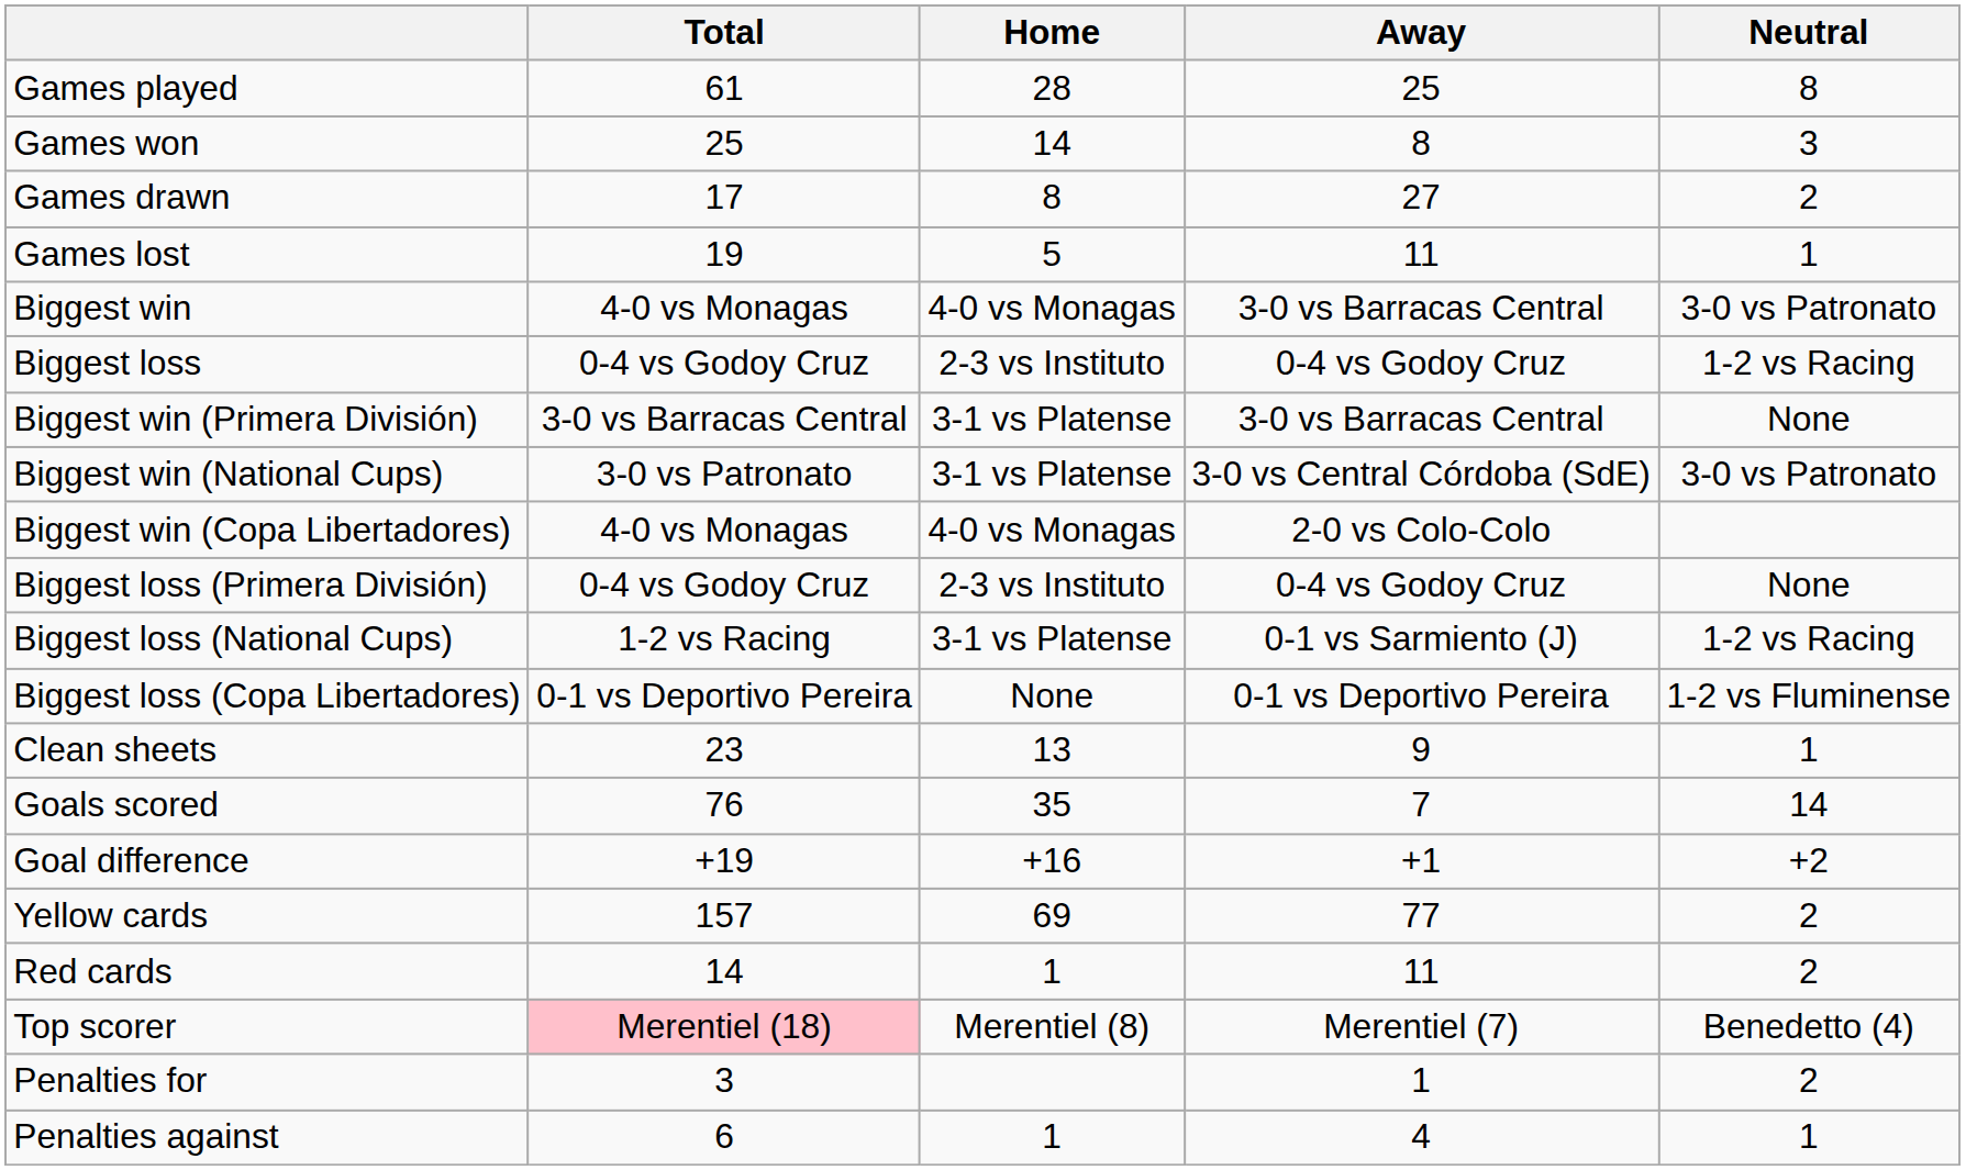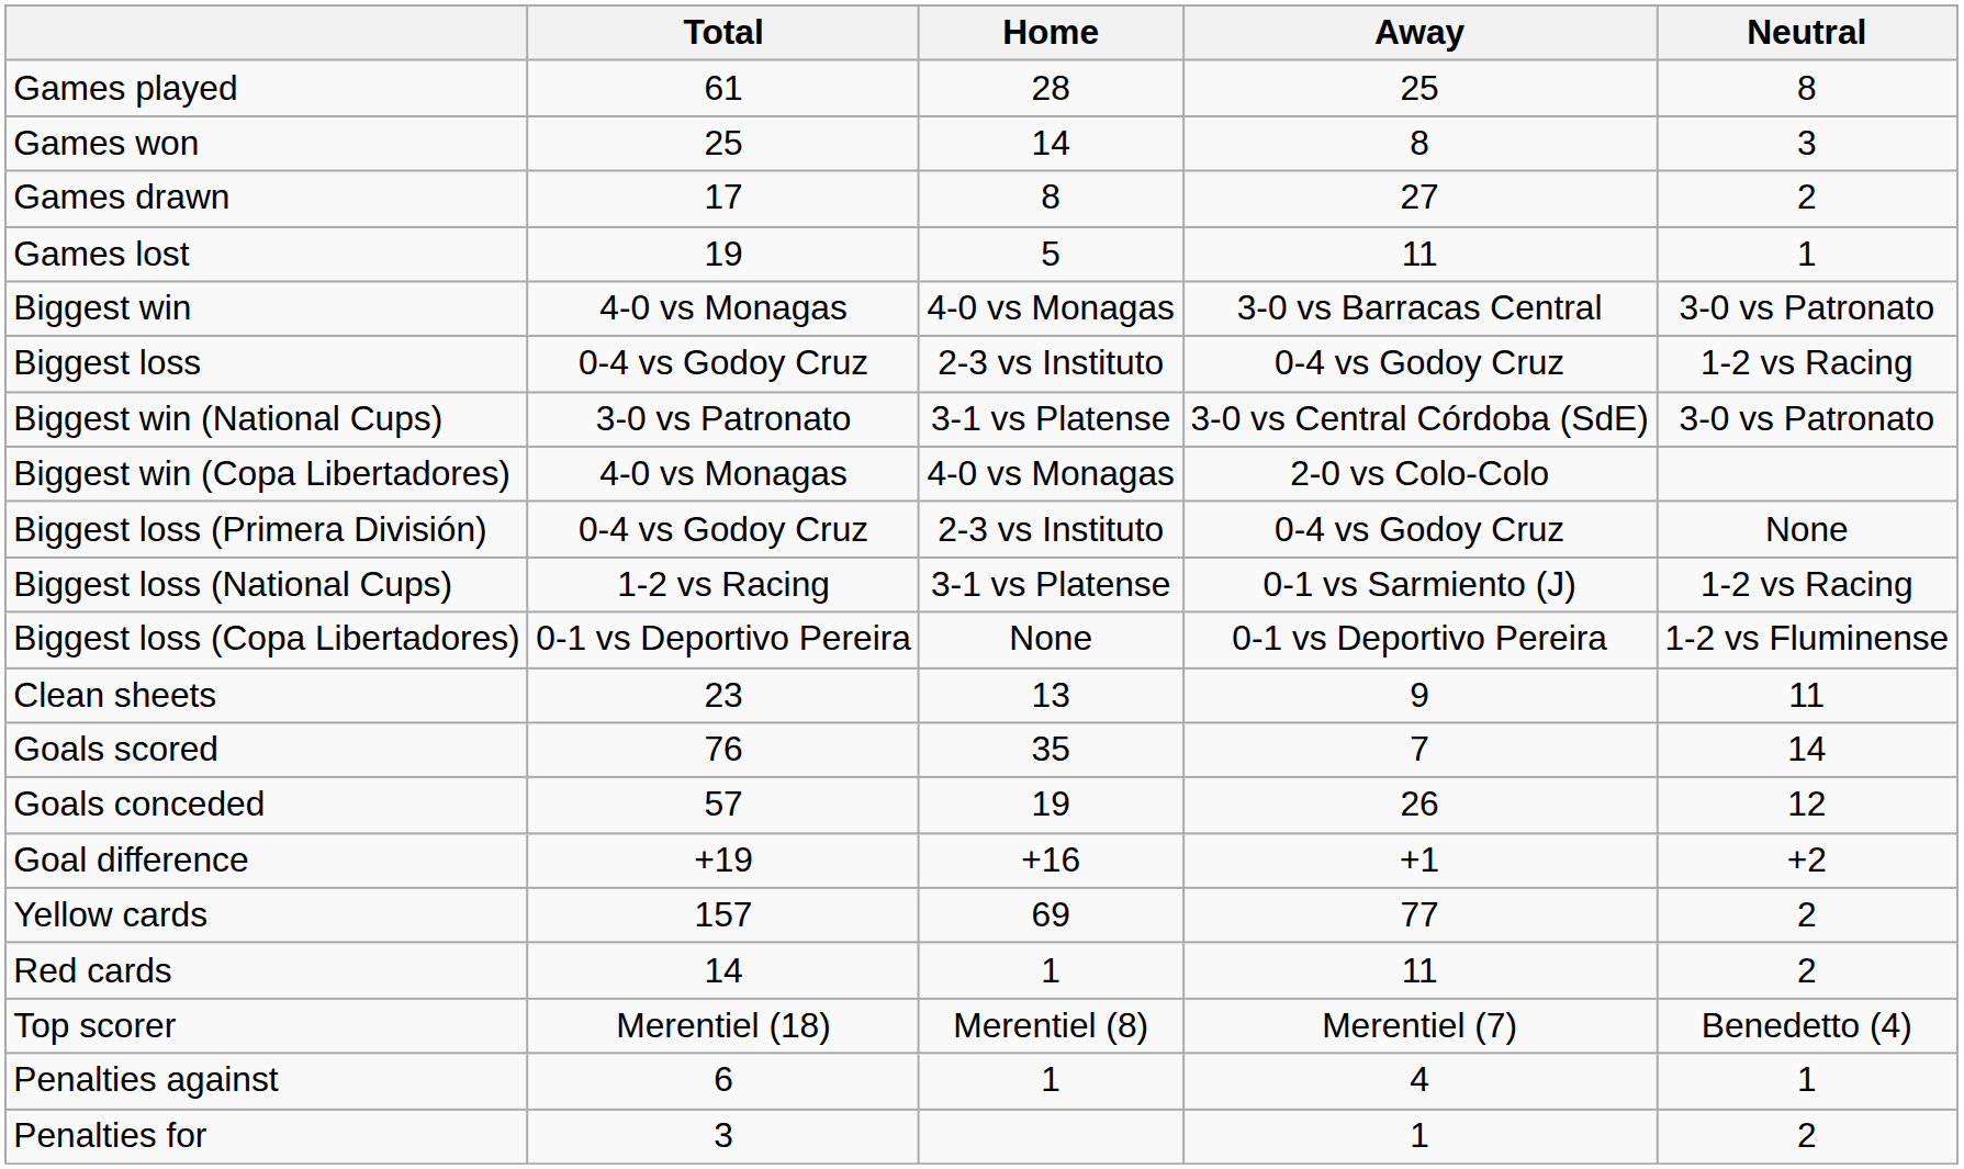- row: Biggest win (Primera División) | 3-0 vs Barracas Central | 3-1 vs Platense | 3-0 vs Barracas Central | None
Clean sheets | Neutral: 1 -> 11
+ row: Goals conceded | 57 | 19 | 26 | 12
Top scorer | Total: pink background -> no background
rows swapped: Penalties for <-> Penalties against
